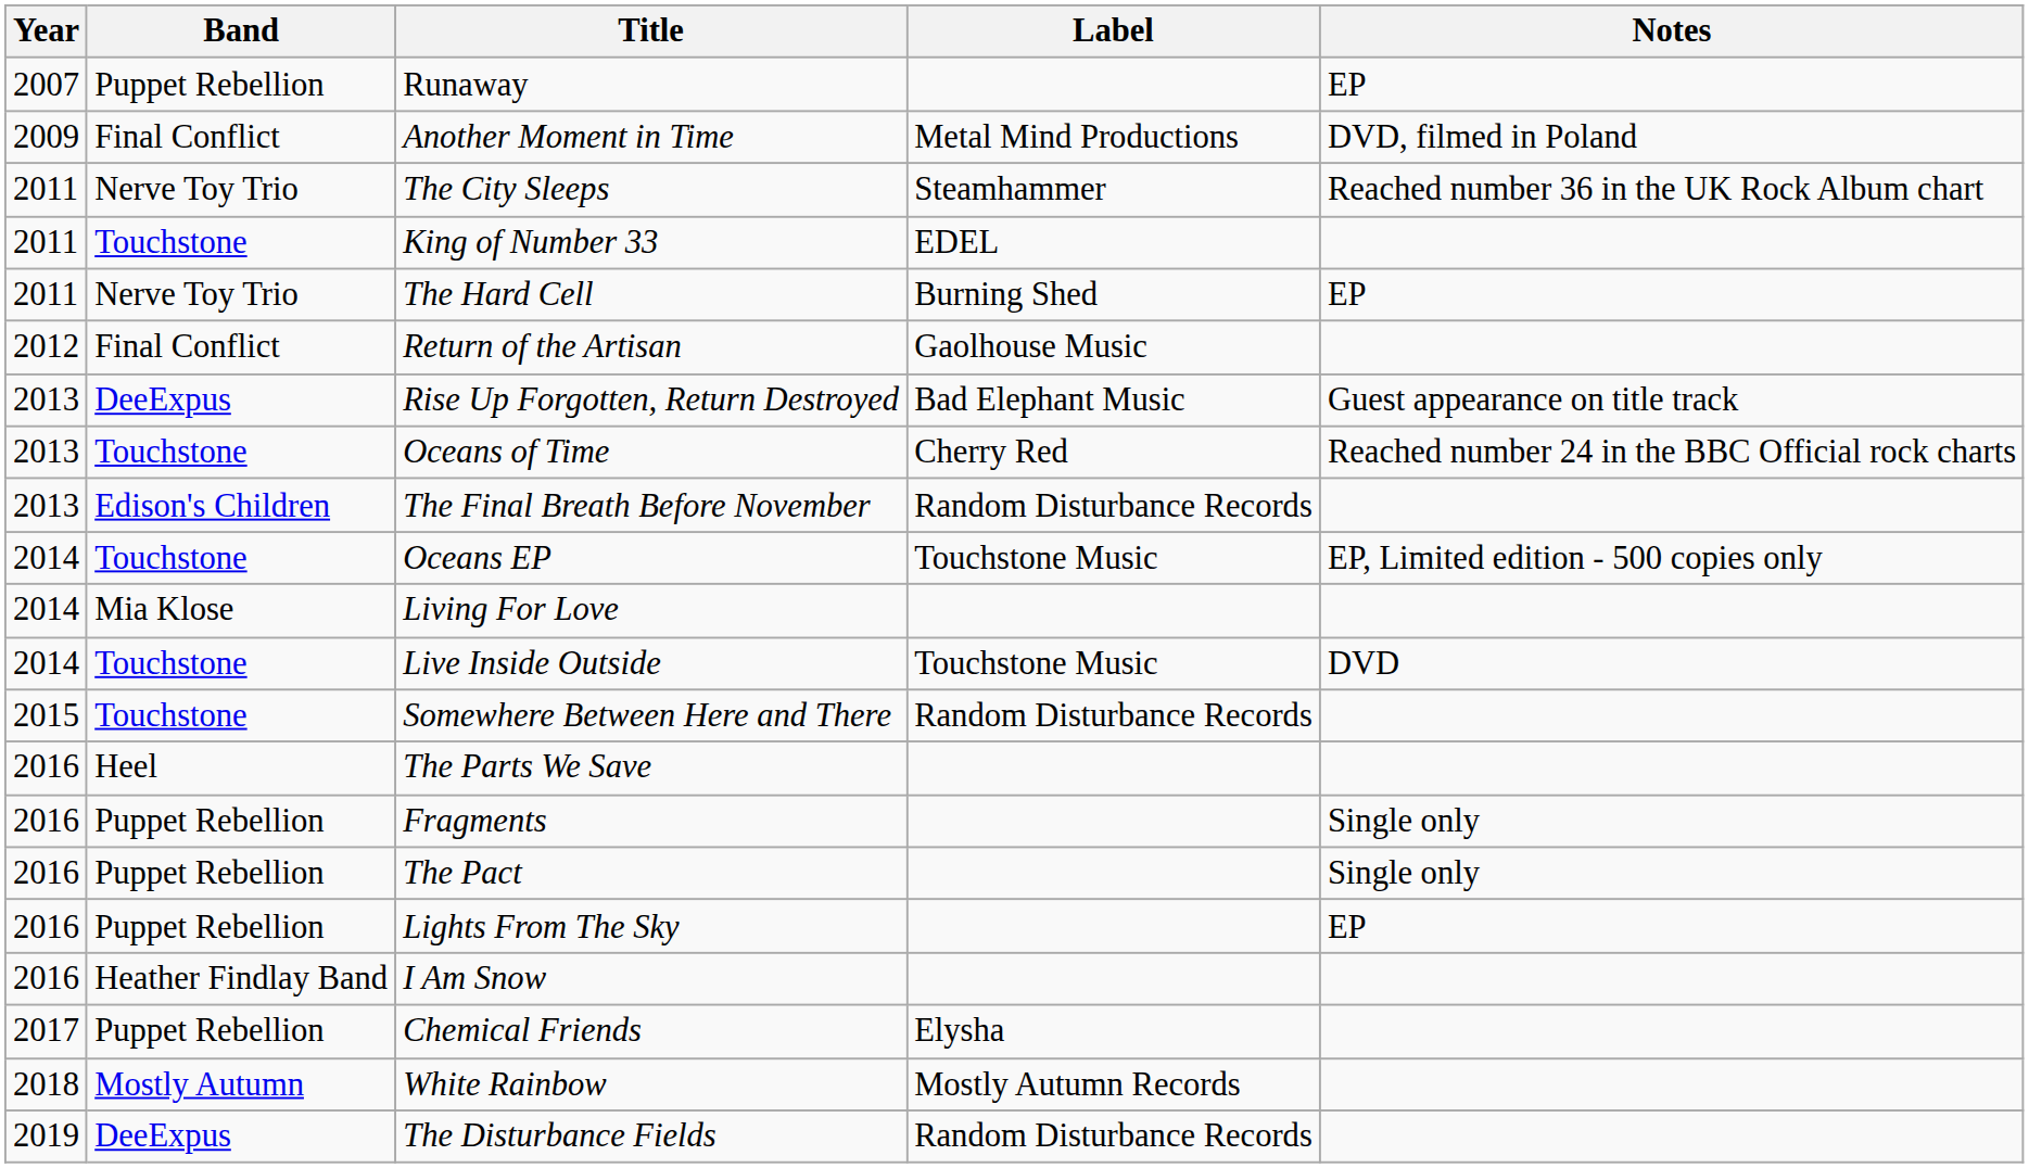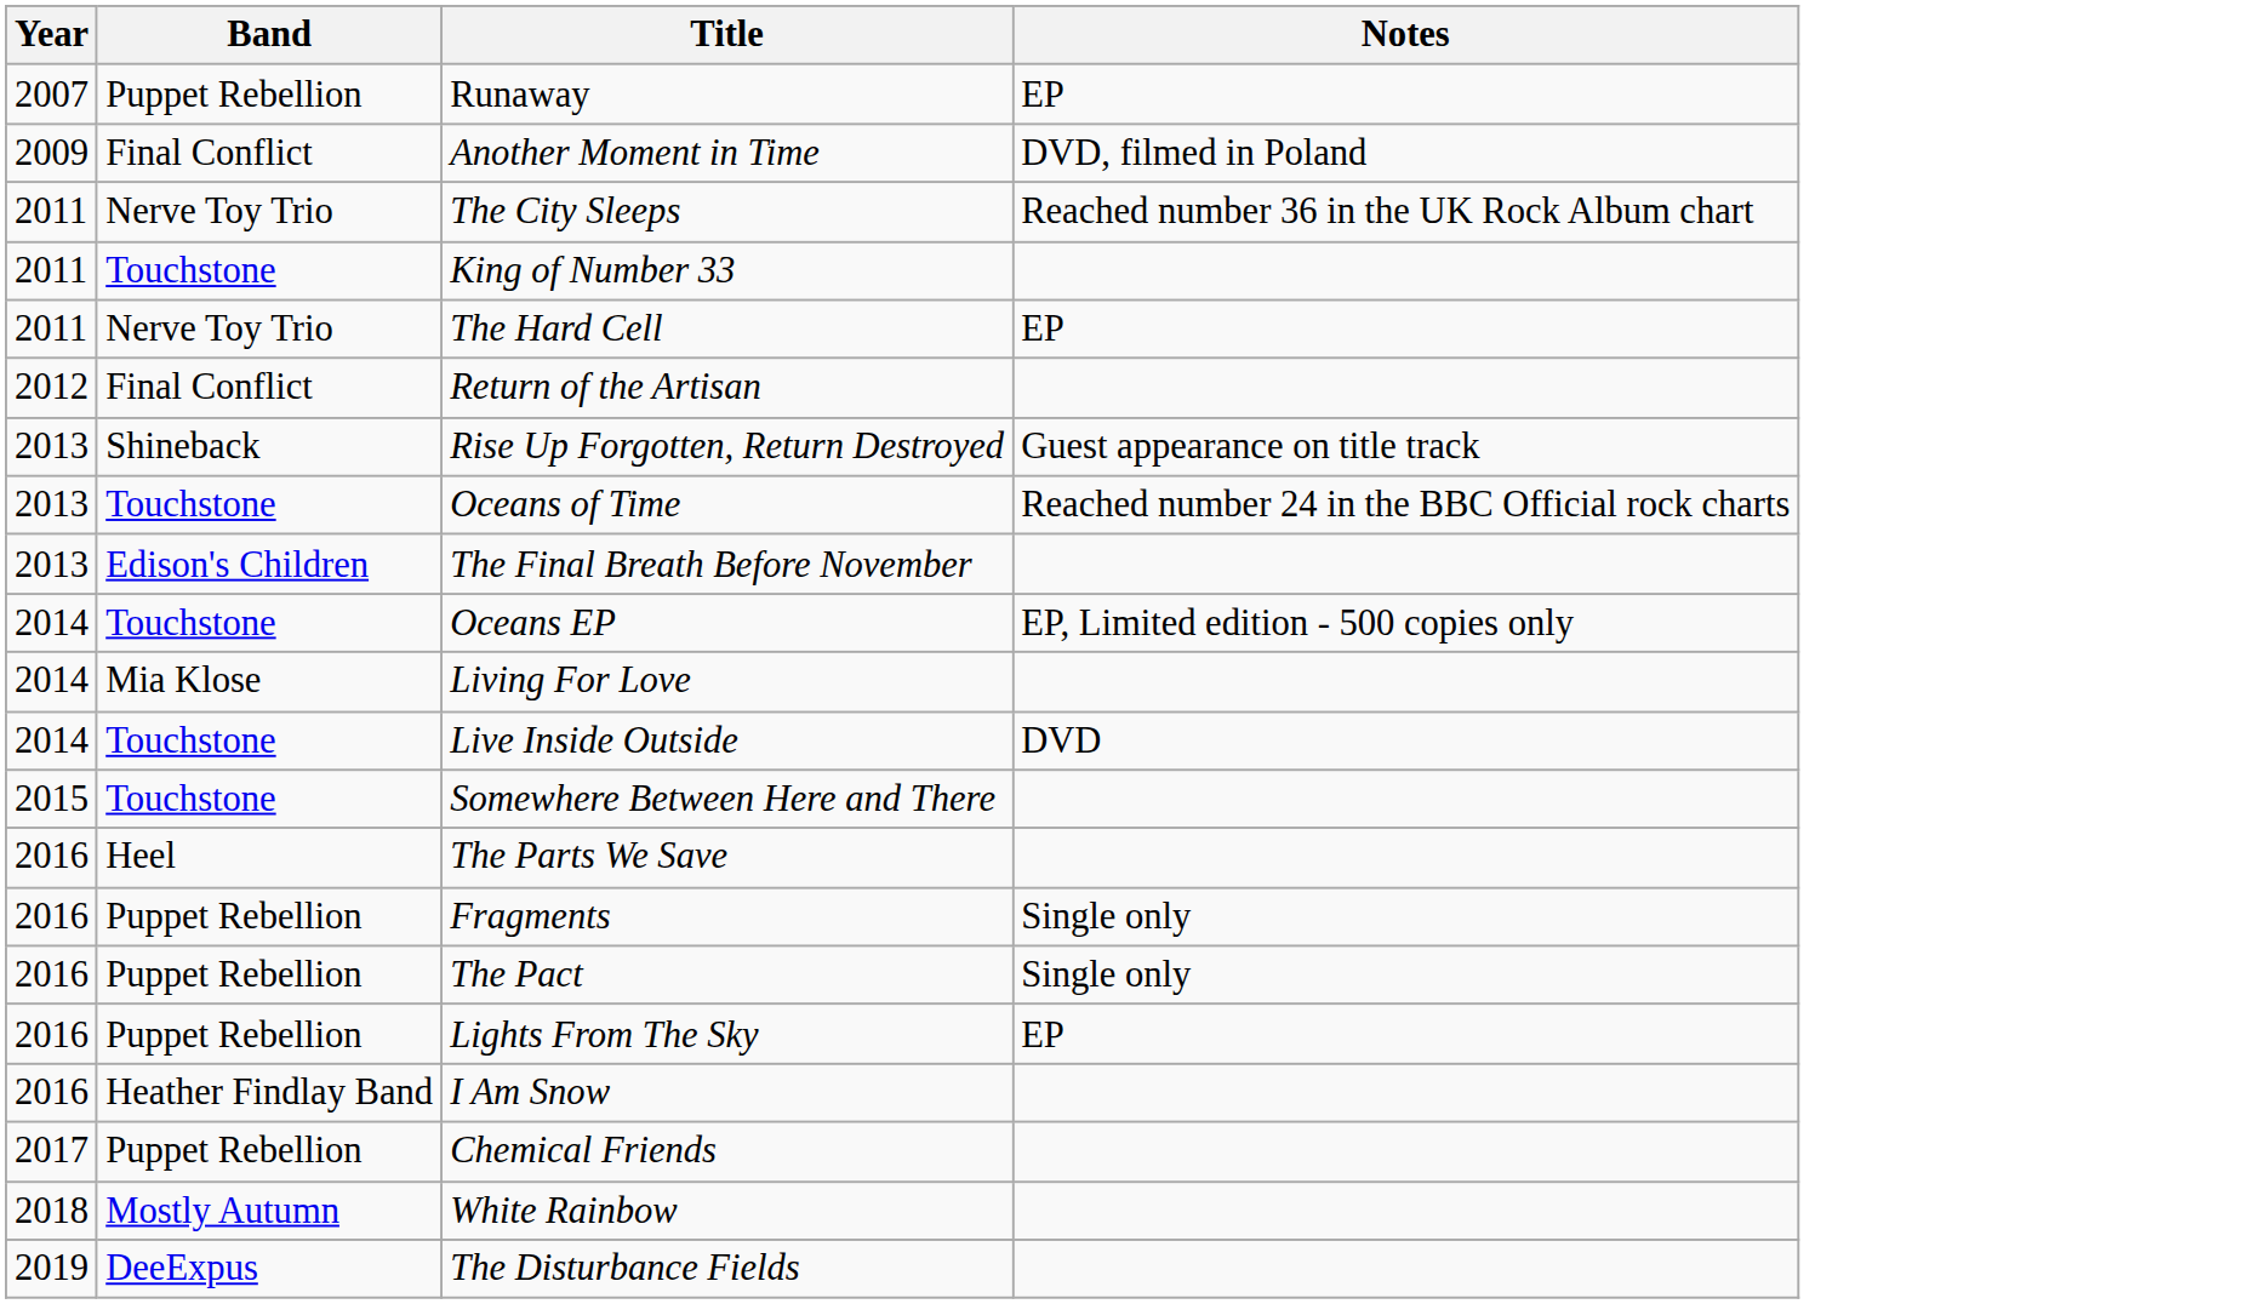- column: Label | Metal Mind Productions | Steamhammer | EDEL | Burning Shed | Gaolhouse Music | Bad Elephant Music | Cherry Red | Random Disturbance Records | Touchstone Music | Touchstone Music | Random Disturbance Records | Elysha | Mostly Autumn Records | Random Disturbance Records
Rise Up Forgotten, Return Destroyed | Band: DeeExpus -> Shineback
